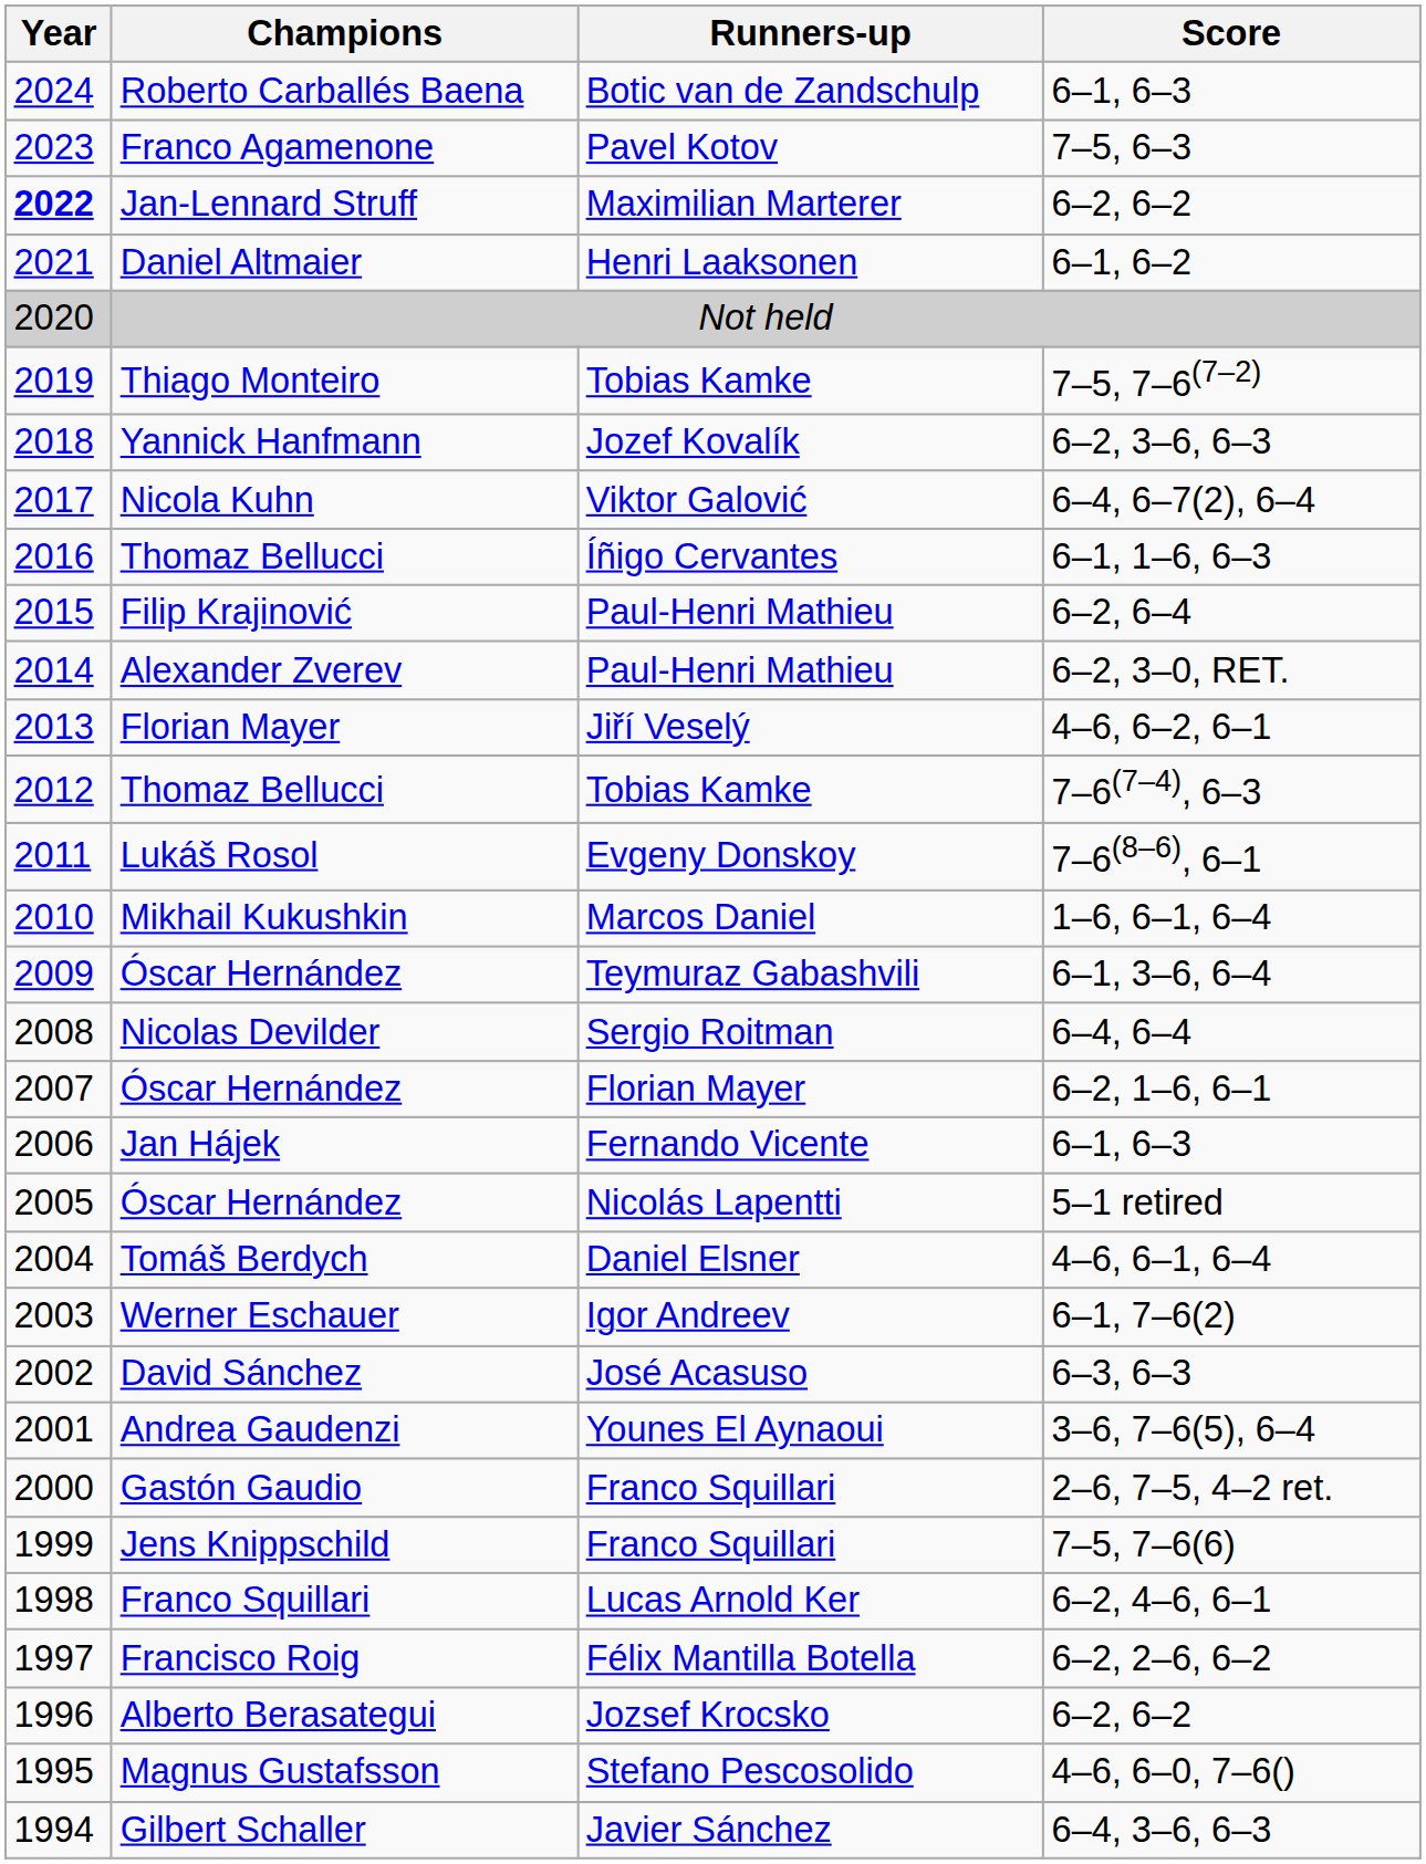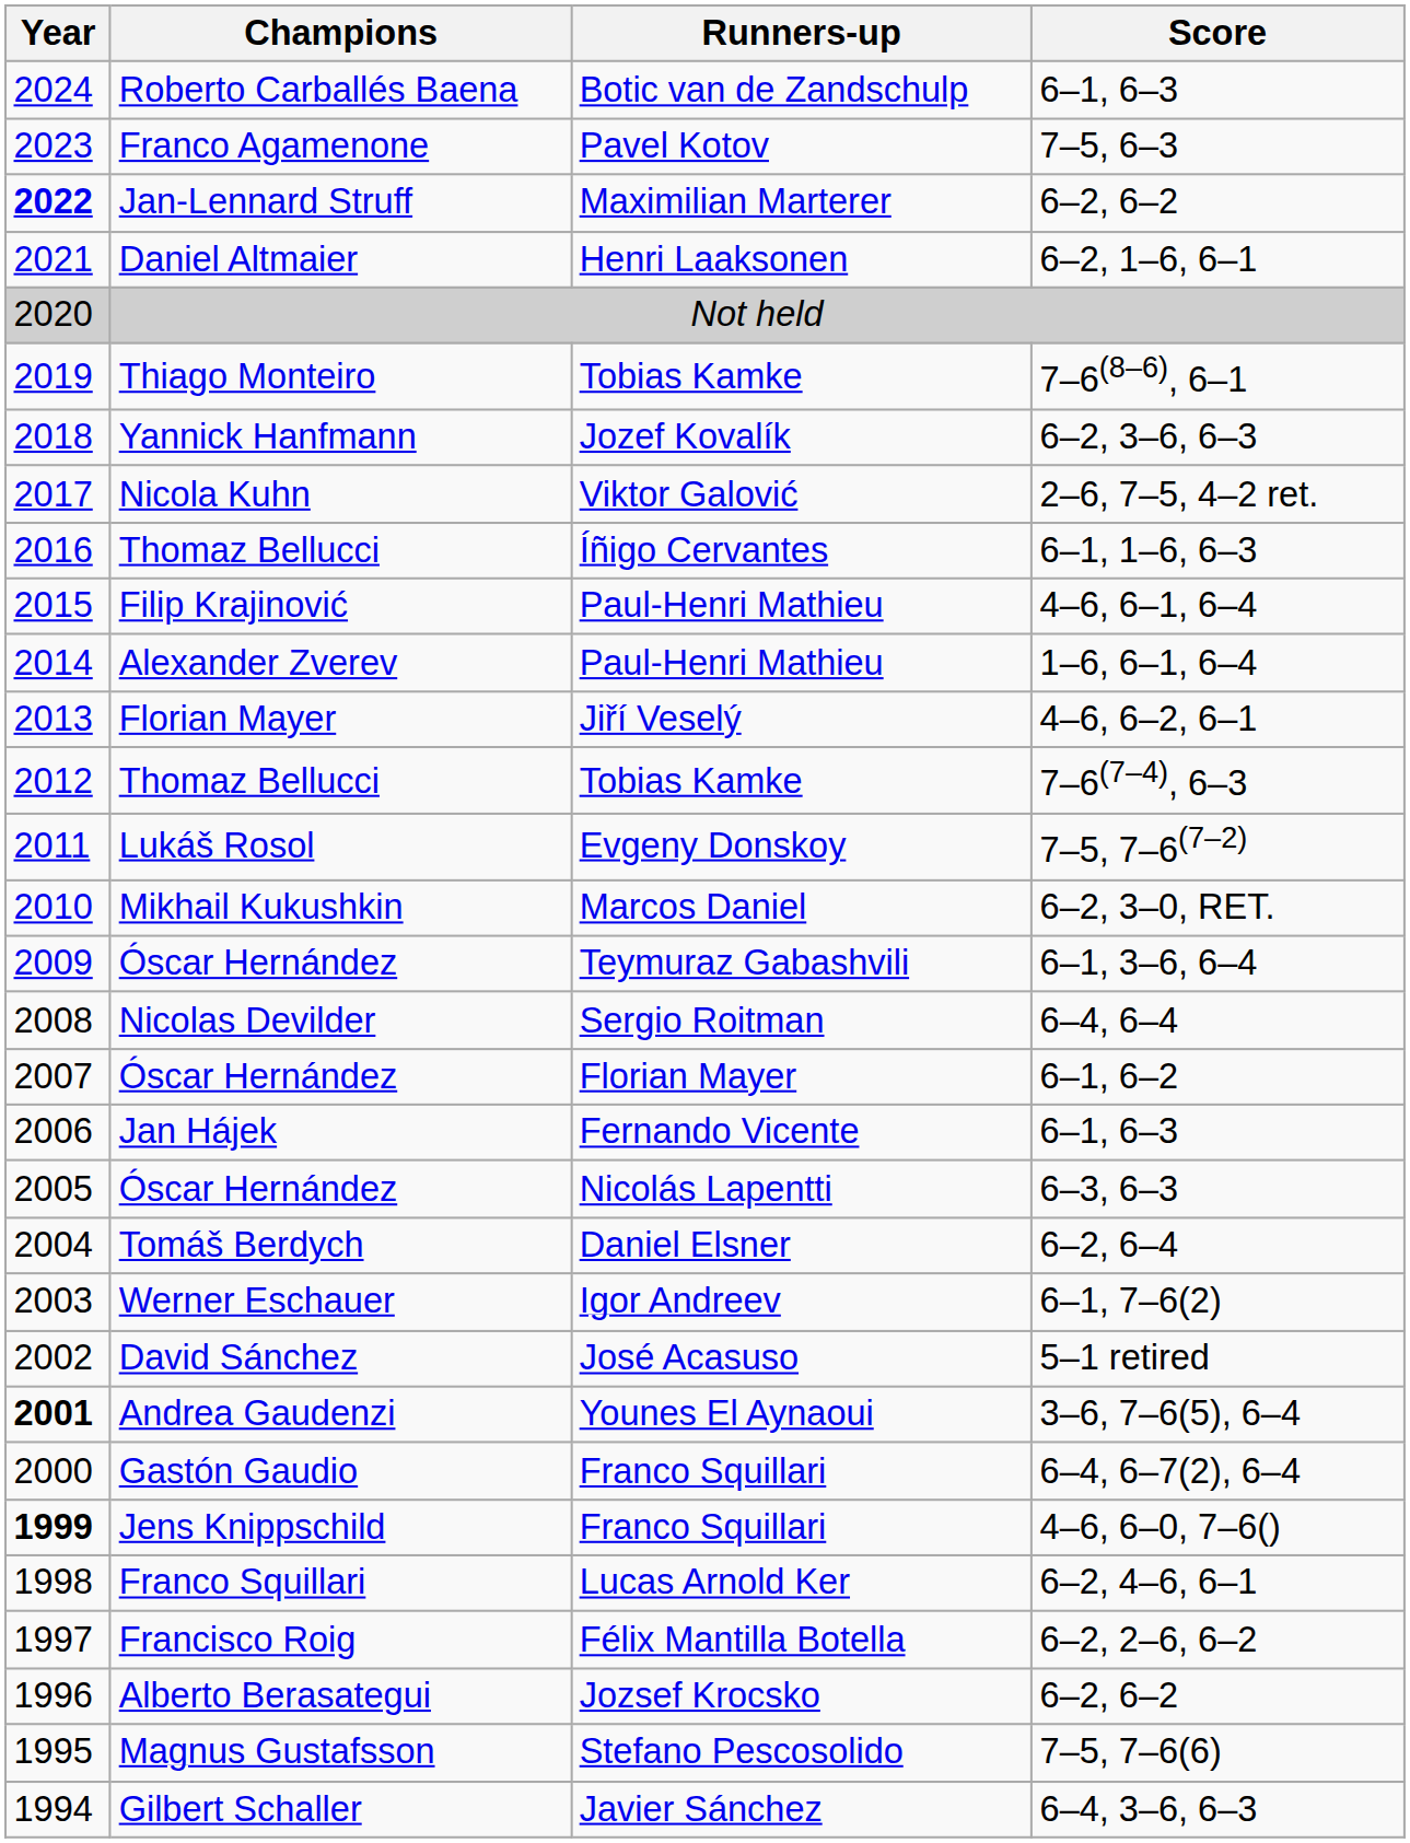Daniel Altmaier | Score: 6–1, 6–2 -> 6–2, 1–6, 6–1
Thiago Monteiro | Score: 7–5, 7–6(7–2) -> 7–6(8–6), 6–1
Nicola Kuhn | Score: 6–4, 6–7(2), 6–4 -> 2–6, 7–5, 4–2 ret.
Filip Krajinović | Score: 6–2, 6–4 -> 4–6, 6–1, 6–4
Alexander Zverev | Score: 6–2, 3–0, RET. -> 1–6, 6–1, 6–4
Lukáš Rosol | Score: 7–6(8–6), 6–1 -> 7–5, 7–6(7–2)
Mikhail Kukushkin | Score: 1–6, 6–1, 6–4 -> 6–2, 3–0, RET.
Óscar Hernández / Florian Mayer | Score: 6–2, 1–6, 6–1 -> 6–1, 6–2
Óscar Hernández / Nicolás Lapentti | Score: 5–1 retired -> 6–3, 6–3
Tomáš Berdych | Score: 4–6, 6–1, 6–4 -> 6–2, 6–4
David Sánchez | Score: 6–3, 6–3 -> 5–1 retired
Andrea Gaudenzi | Year: normal -> bold
Gastón Gaudio | Score: 2–6, 7–5, 4–2 ret. -> 6–4, 6–7(2), 6–4
Jens Knippschild | Year: normal -> bold
Jens Knippschild | Score: 7–5, 7–6(6) -> 4–6, 6–0, 7–6()
Magnus Gustafsson | Score: 4–6, 6–0, 7–6() -> 7–5, 7–6(6)
